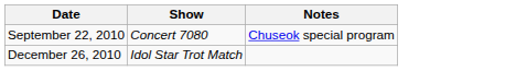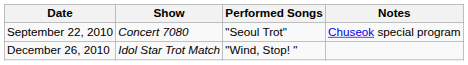+ column: Performed Songs | "Seoul Trot" | "Wind, Stop! "
